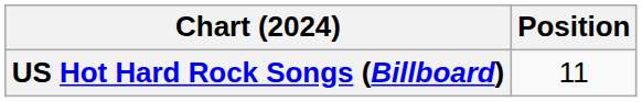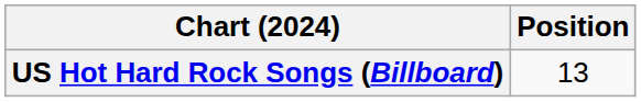US Hot Hard Rock Songs (Billboard) | Position: 11 -> 13
